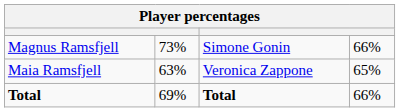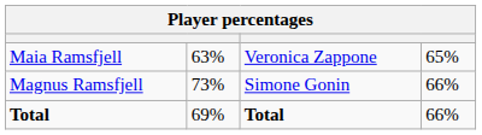rows swapped: Maia Ramsfjell <-> Magnus Ramsfjell
